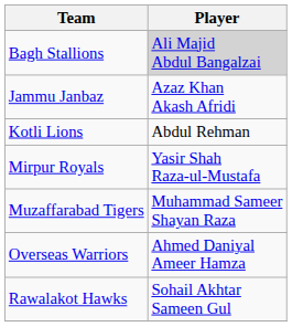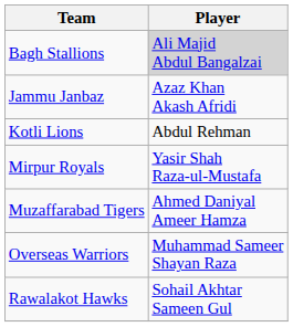Muzaffarabad Tigers | Player: Muhammad Sameer Shayan Raza -> Ahmed Daniyal Ameer Hamza
Overseas Warriors | Player: Ahmed Daniyal Ameer Hamza -> Muhammad Sameer Shayan Raza
